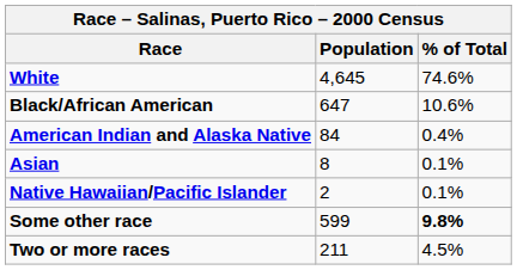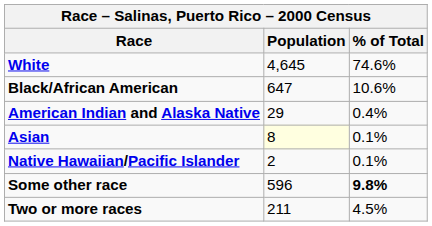American Indian and Alaska Native | Population: 84 -> 29
Asian | Population: no background -> lightyellow background
Some other race | Population: 599 -> 596
